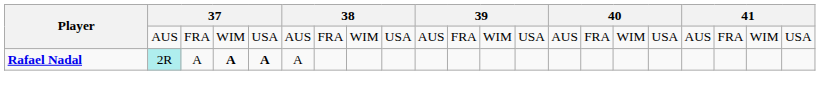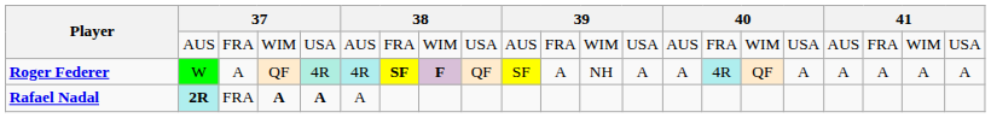+ row: Roger Federer | W | A | QF | 4R | 4R | SF | F | QF | SF | A | NH | A | A | 4R | QF | A | A | A | A | A
Rafael Nadal | column 2: normal -> bold
Rafael Nadal | column 3: A -> FRA
